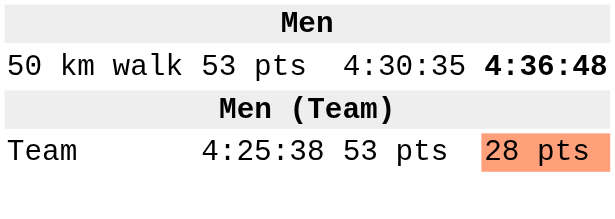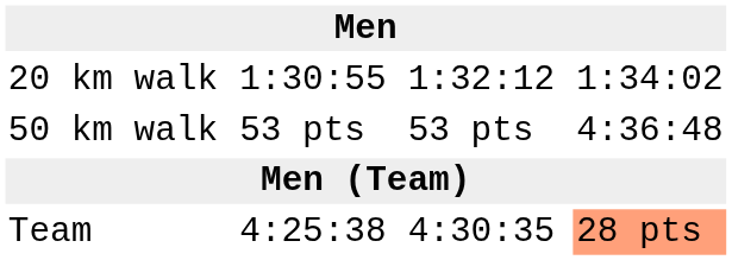+ row: 20 km walk | 1:30:55 | 1:32:12 | 1:34:02
50 km walk | column 5: 4:30:35 -> 53 pts
50 km walk | column 7: bold -> normal
Team | column 5: 53 pts -> 4:30:35
